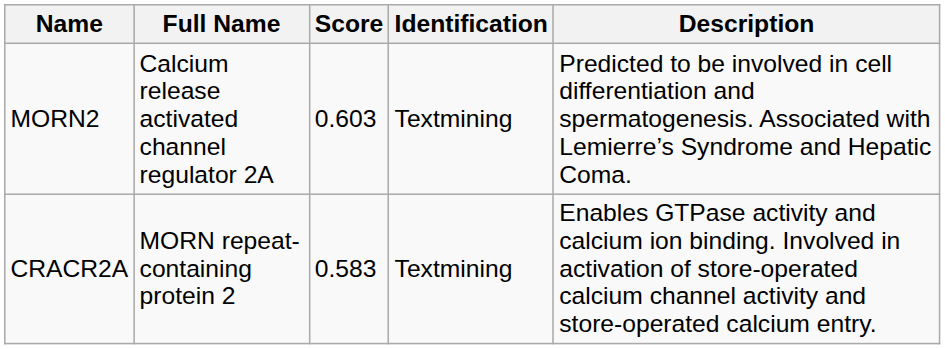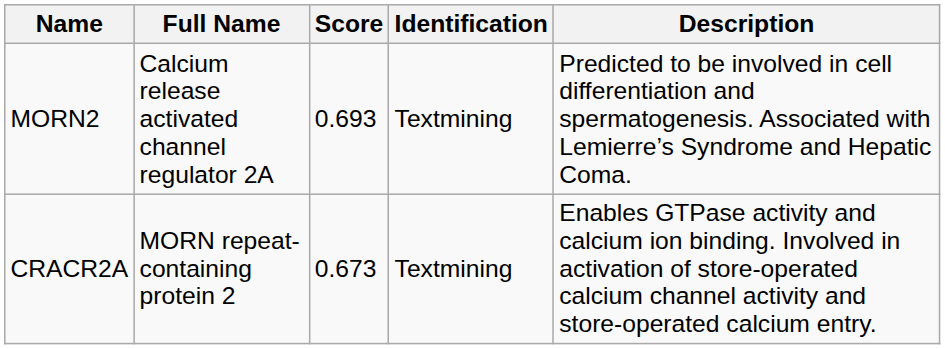MORN2 | Score: 0.603 -> 0.693
CRACR2A | Score: 0.583 -> 0.673
